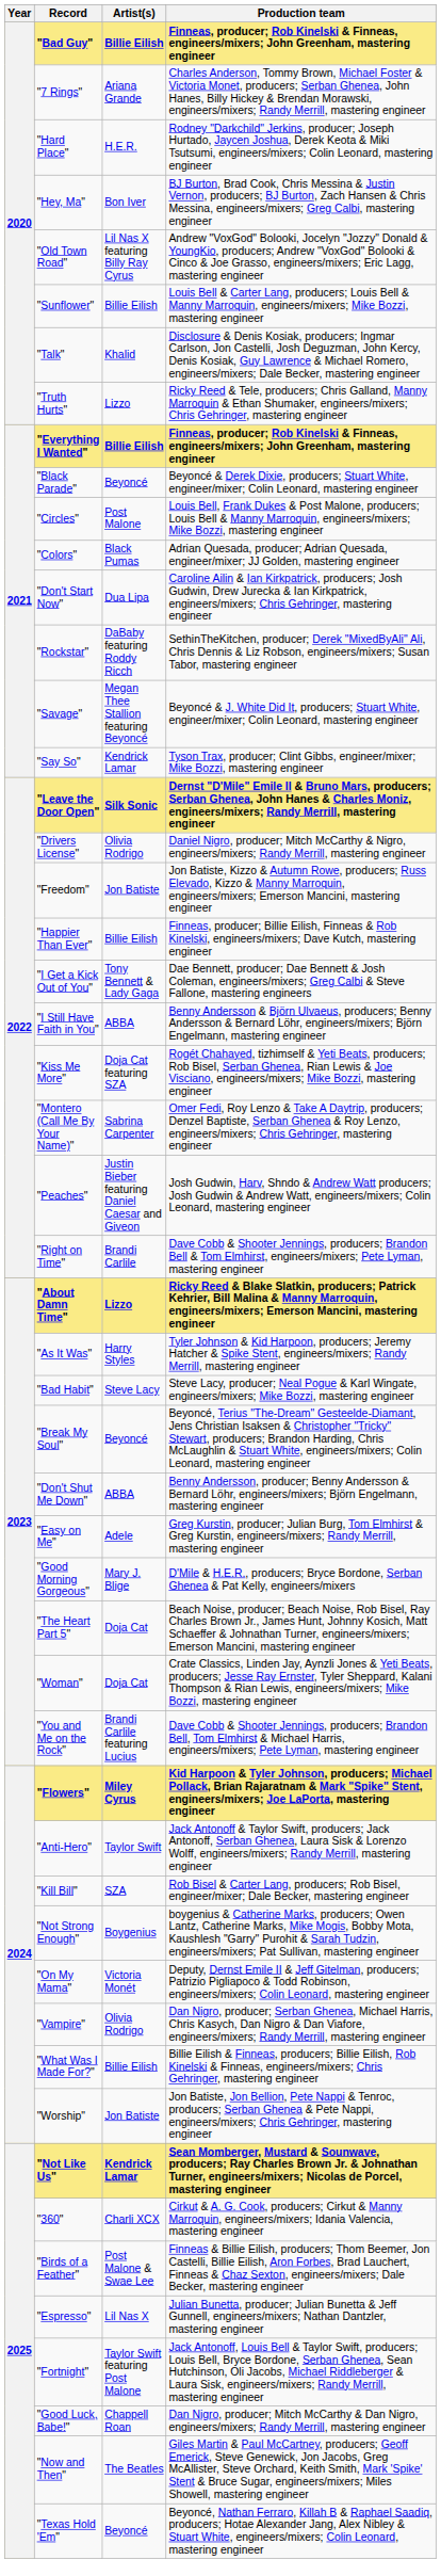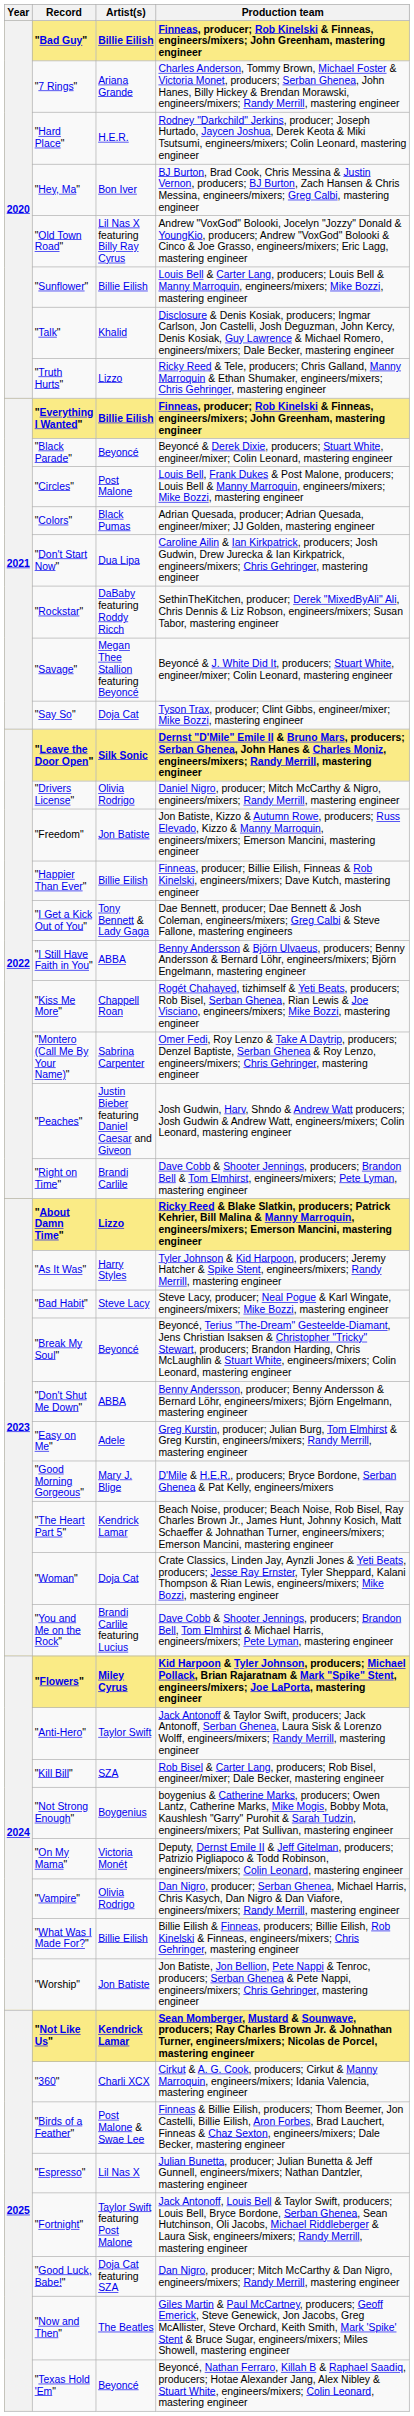"Say So" | Artist(s): Kendrick Lamar -> Doja Cat
"Kiss Me More" | Artist(s): Doja Cat featuring SZA -> Chappell Roan
"The Heart Part 5" | Artist(s): Doja Cat -> Kendrick Lamar
"Good Luck, Babe!" | Artist(s): Chappell Roan -> Doja Cat featuring SZA
